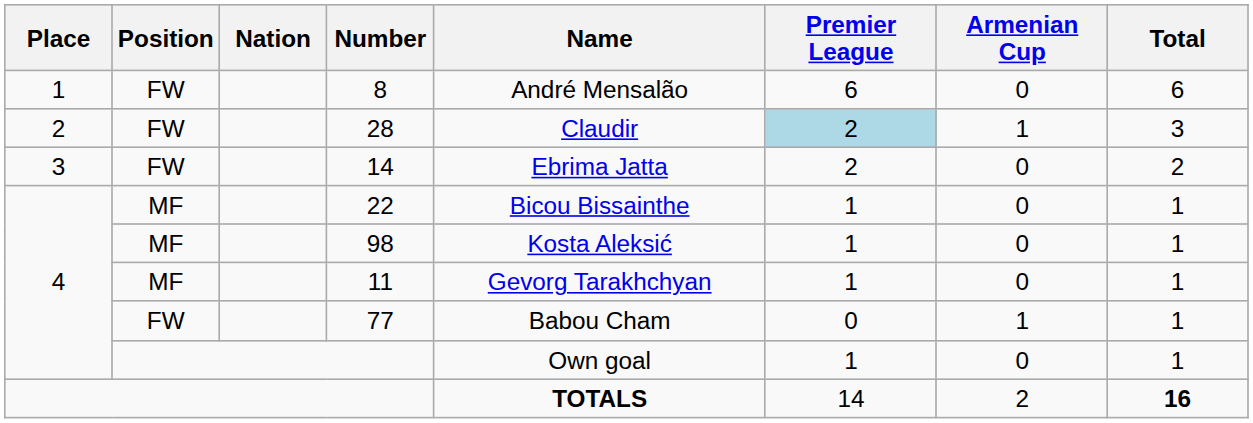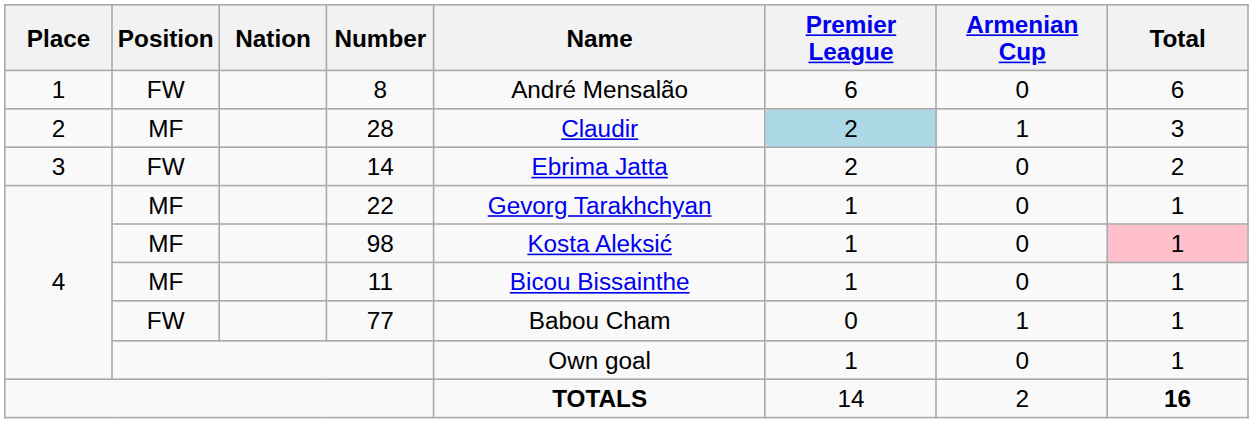28 | Position: FW -> MF
22 | Name: Bicou Bissainthe -> Gevorg Tarakhchyan
98 | Total: no background -> pink background
11 | Name: Gevorg Tarakhchyan -> Bicou Bissainthe
